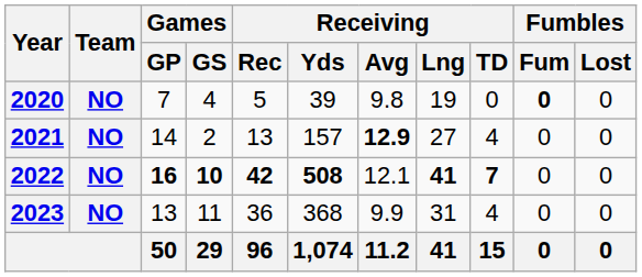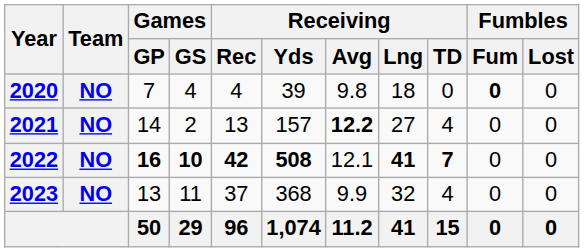2020 | Receiving / Rec: 5 -> 4
2020 | Receiving / Lng: 19 -> 18
2021 | Receiving / Avg: 12.9 -> 12.2
2023 | Receiving / Rec: 36 -> 37
2023 | Receiving / Lng: 31 -> 32
